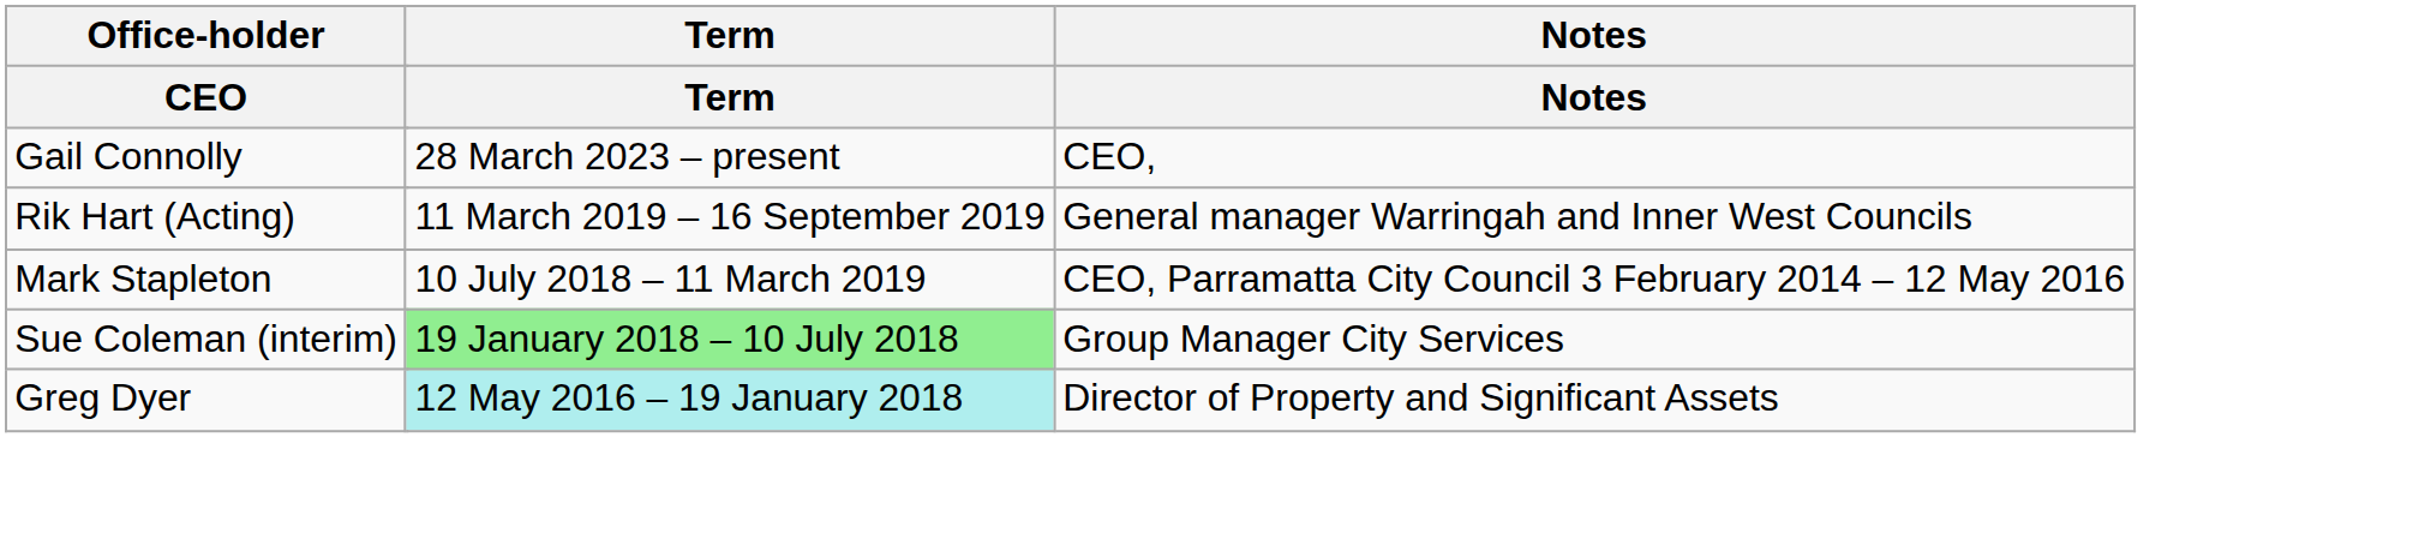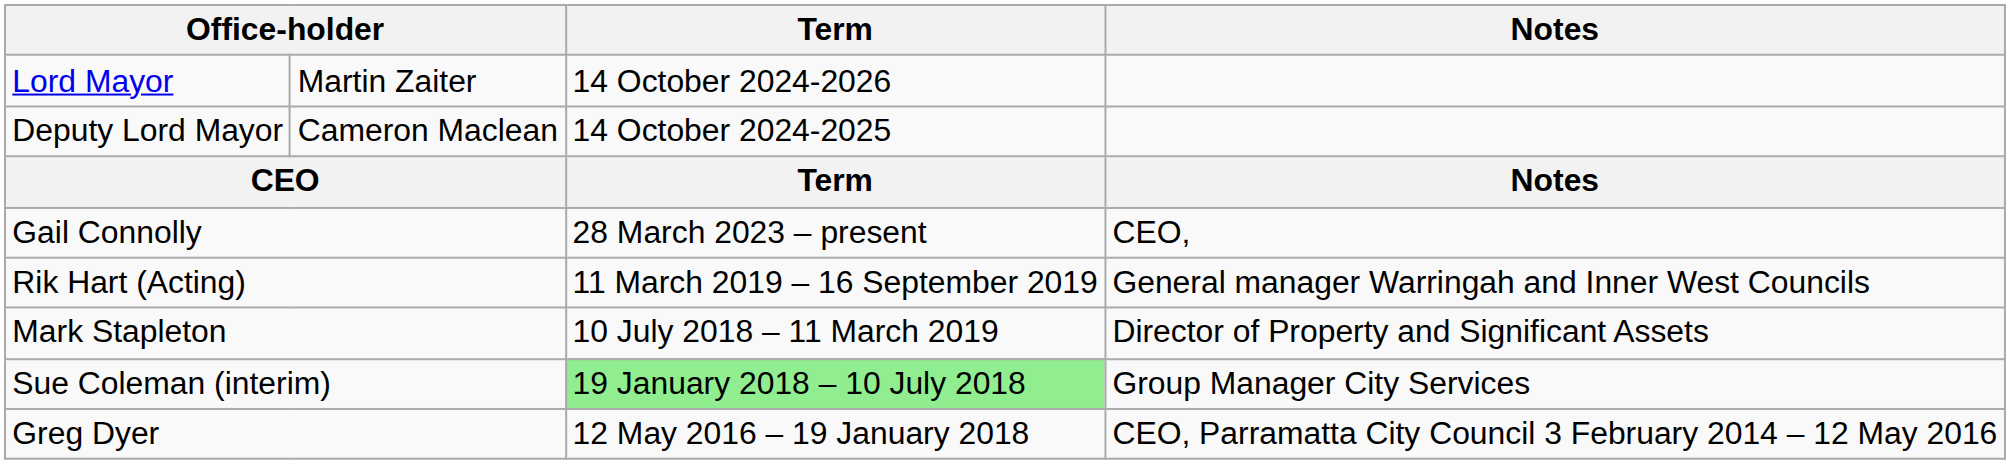+ row: Lord Mayor | Martin Zaiter | 14 October 2024-2026
+ row: Deputy Lord Mayor | Cameron Maclean | 14 October 2024-2025
Mark Stapleton | Notes: CEO, Parramatta City Council 3 February 2014 – 12 May 2016 -> Director of Property and Significant Assets
Greg Dyer | Term: paleturquoise background -> no background
Greg Dyer | Notes: Director of Property and Significant Assets -> CEO, Parramatta City Council 3 February 2014 – 12 May 2016
